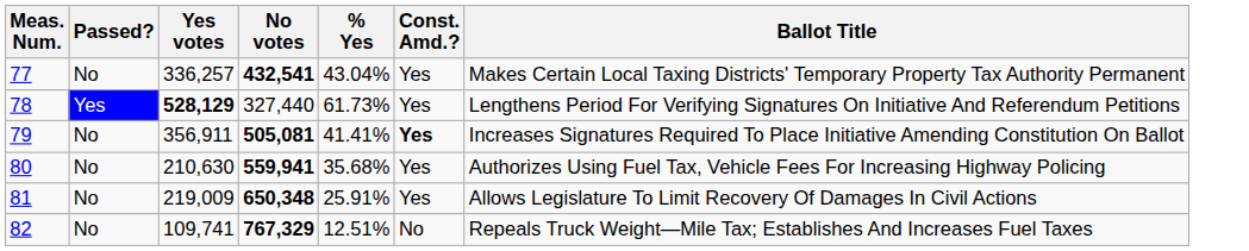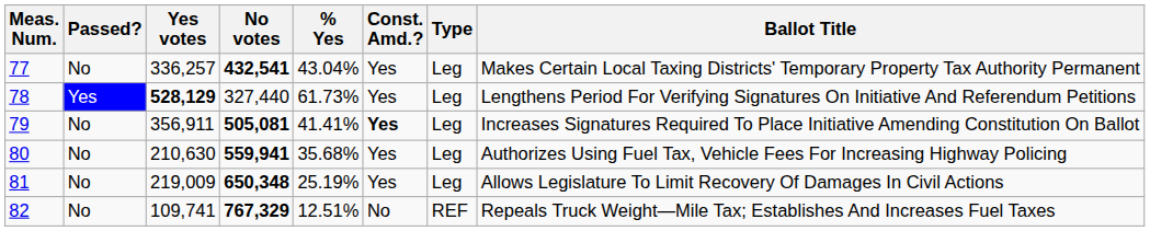+ column: Type | Leg | Leg | Leg | Leg | Leg | REF
81 | % Yes: 25.91% -> 25.19%
